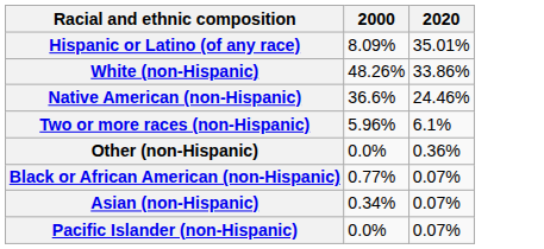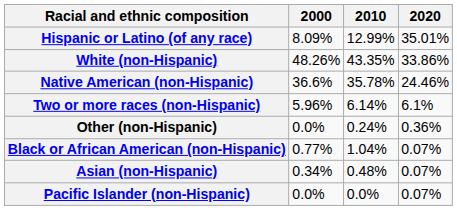+ column: 2010 | 12.99% | 43.35% | 35.78% | 6.14% | 0.24% | 1.04% | 0.48% | 0.0%
